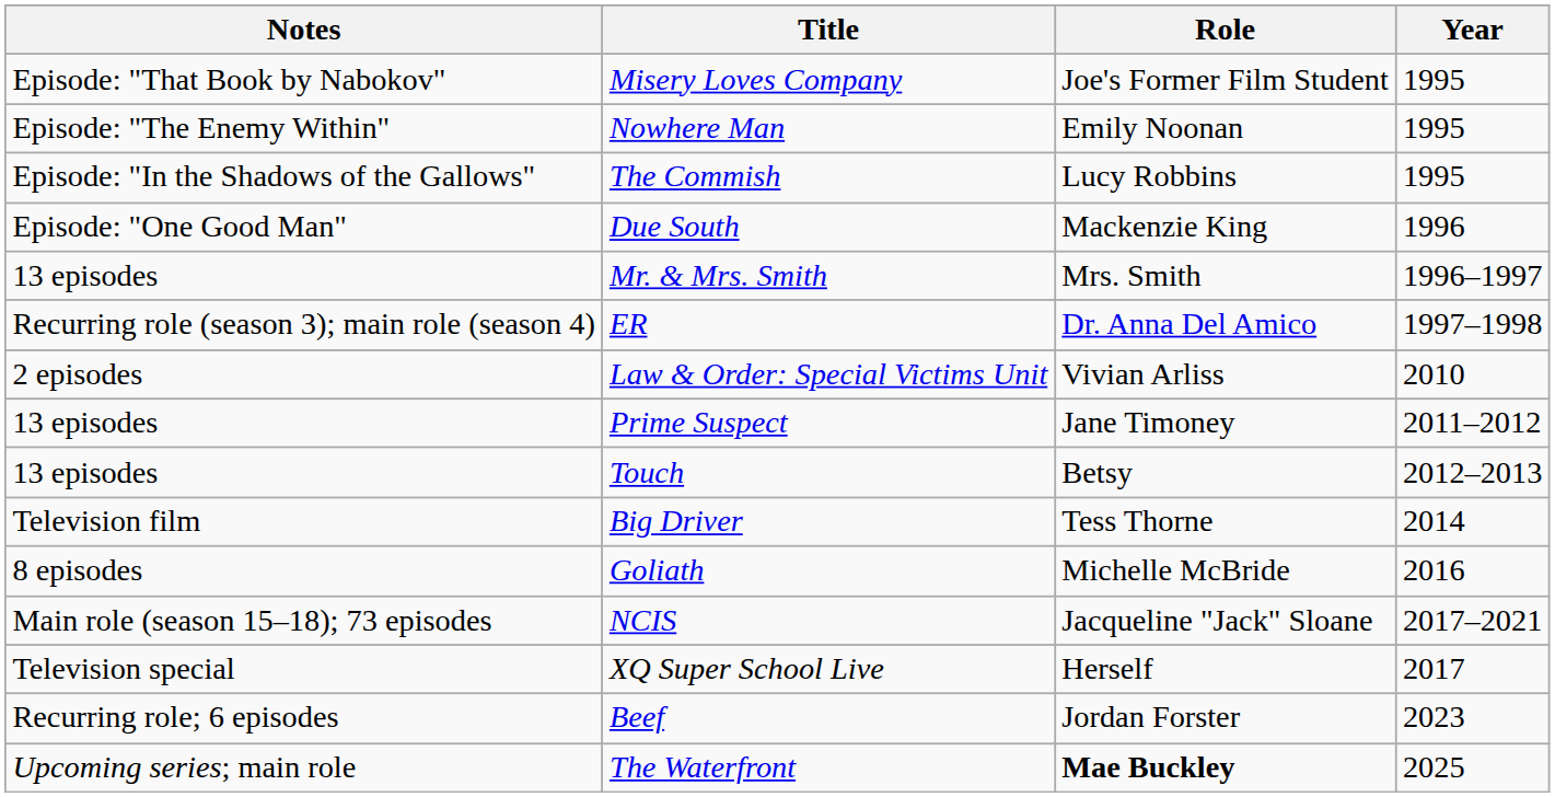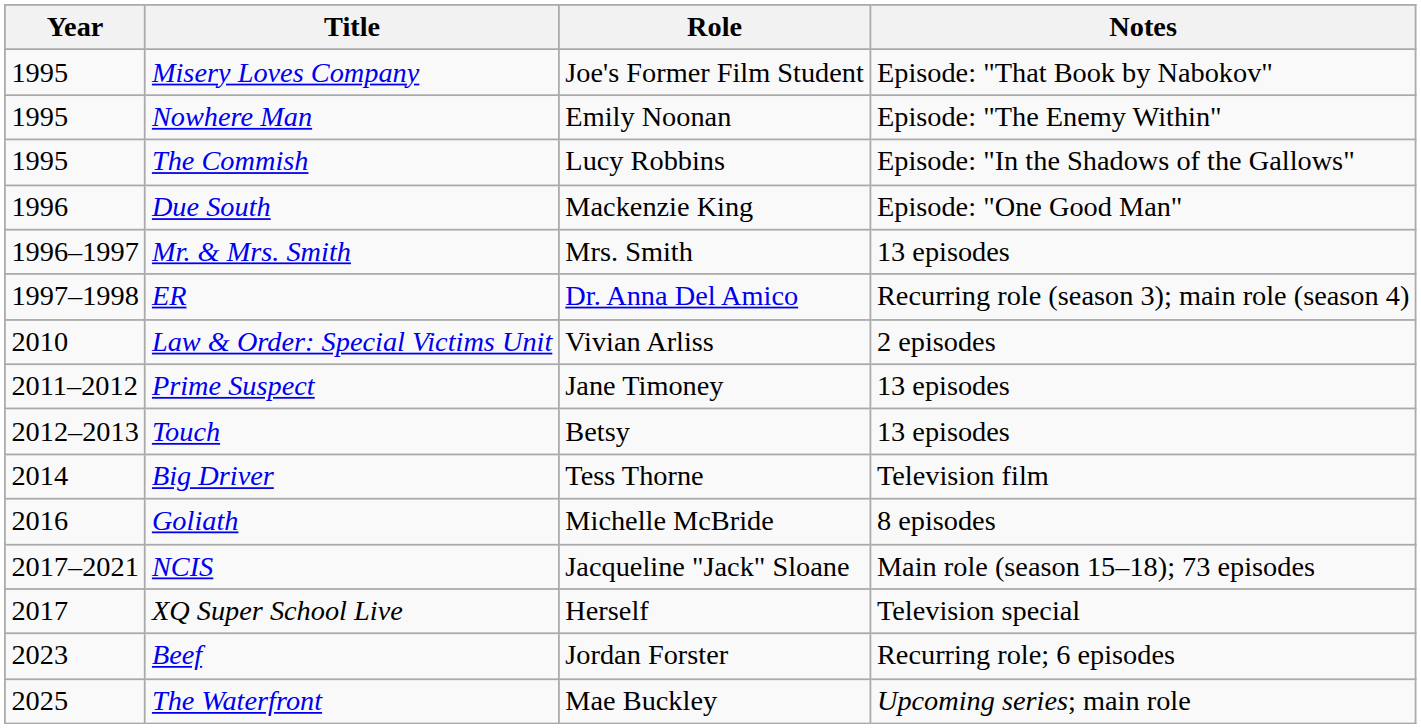columns swapped: Year <-> Notes
The Waterfront | Role: bold -> normal
